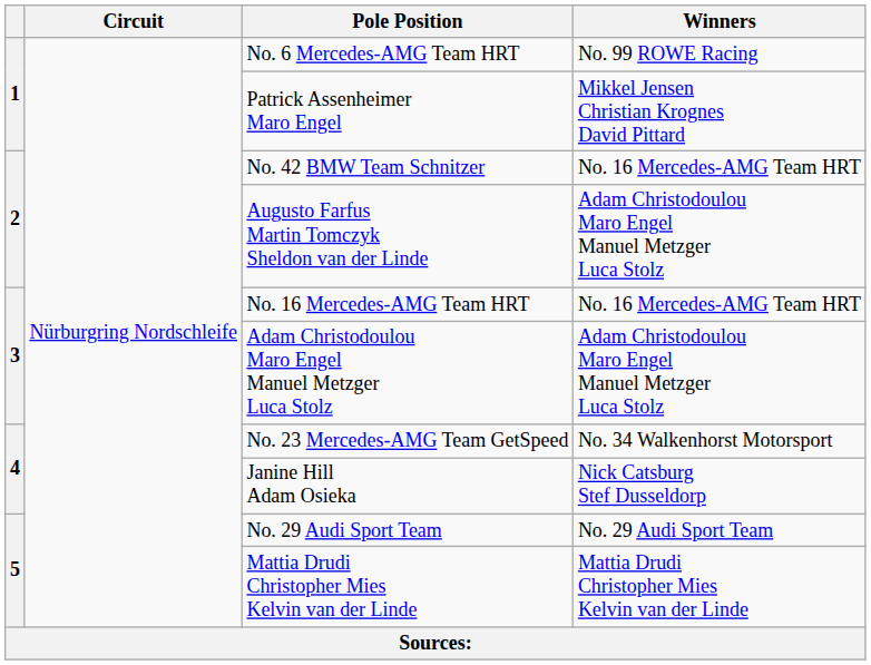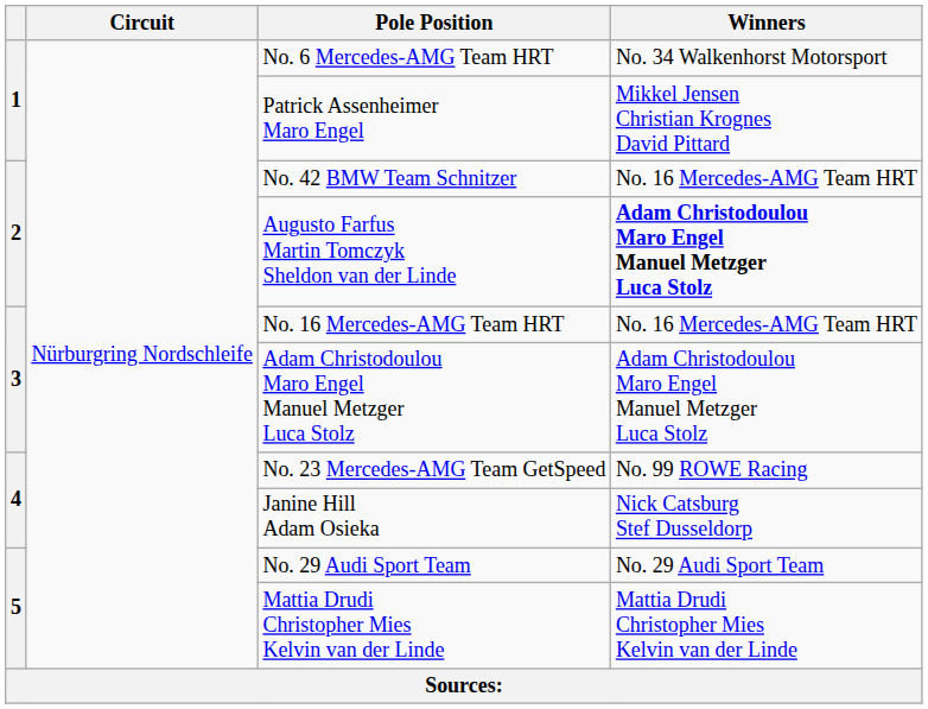No. 6 Mercedes-AMG Team HRT | Winners: No. 99 ROWE Racing -> No. 34 Walkenhorst Motorsport
Augusto Farfus Martin Tomczyk Sheldon van der Linde | Winners: normal -> bold
No. 23 Mercedes-AMG Team GetSpeed | Winners: No. 34 Walkenhorst Motorsport -> No. 99 ROWE Racing
